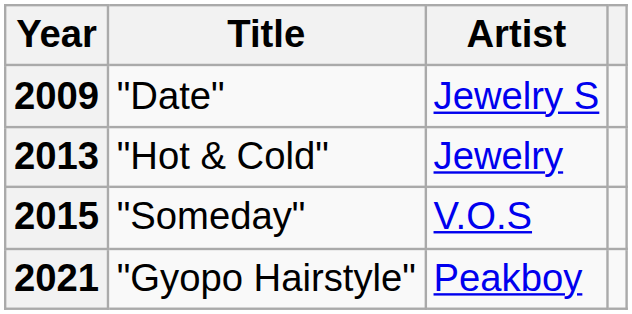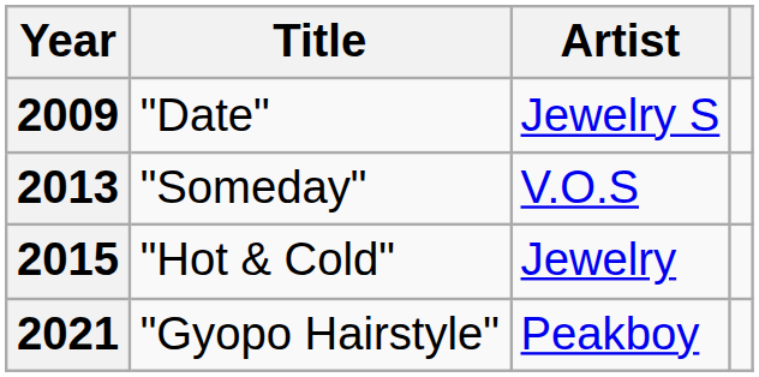2013 | Title: "Hot & Cold" -> "Someday"
2013 | Artist: Jewelry -> V.O.S
2015 | Title: "Someday" -> "Hot & Cold"
2015 | Artist: V.O.S -> Jewelry
